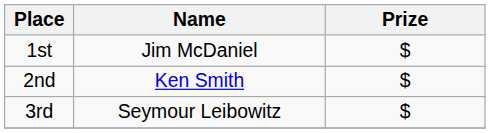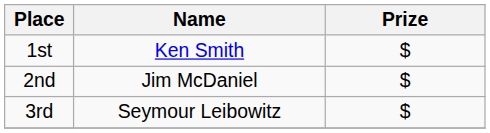1st | Name: Jim McDaniel -> Ken Smith
2nd | Name: Ken Smith -> Jim McDaniel
